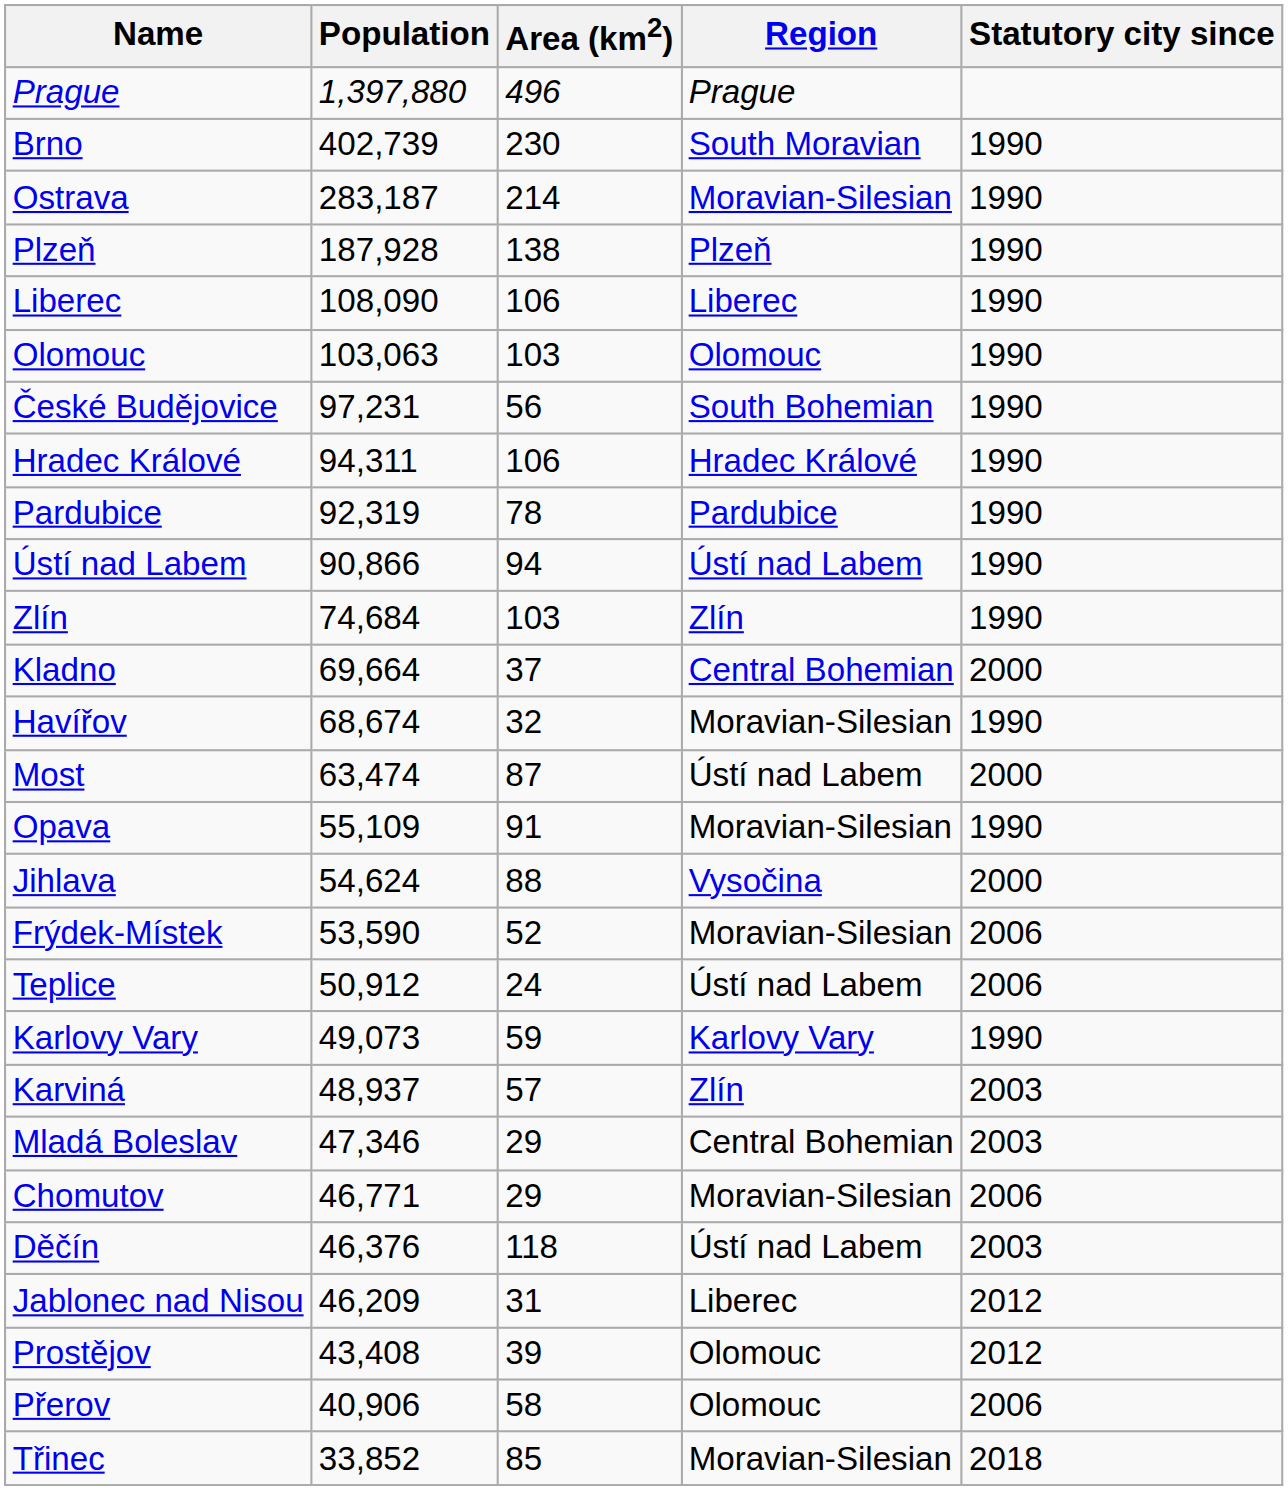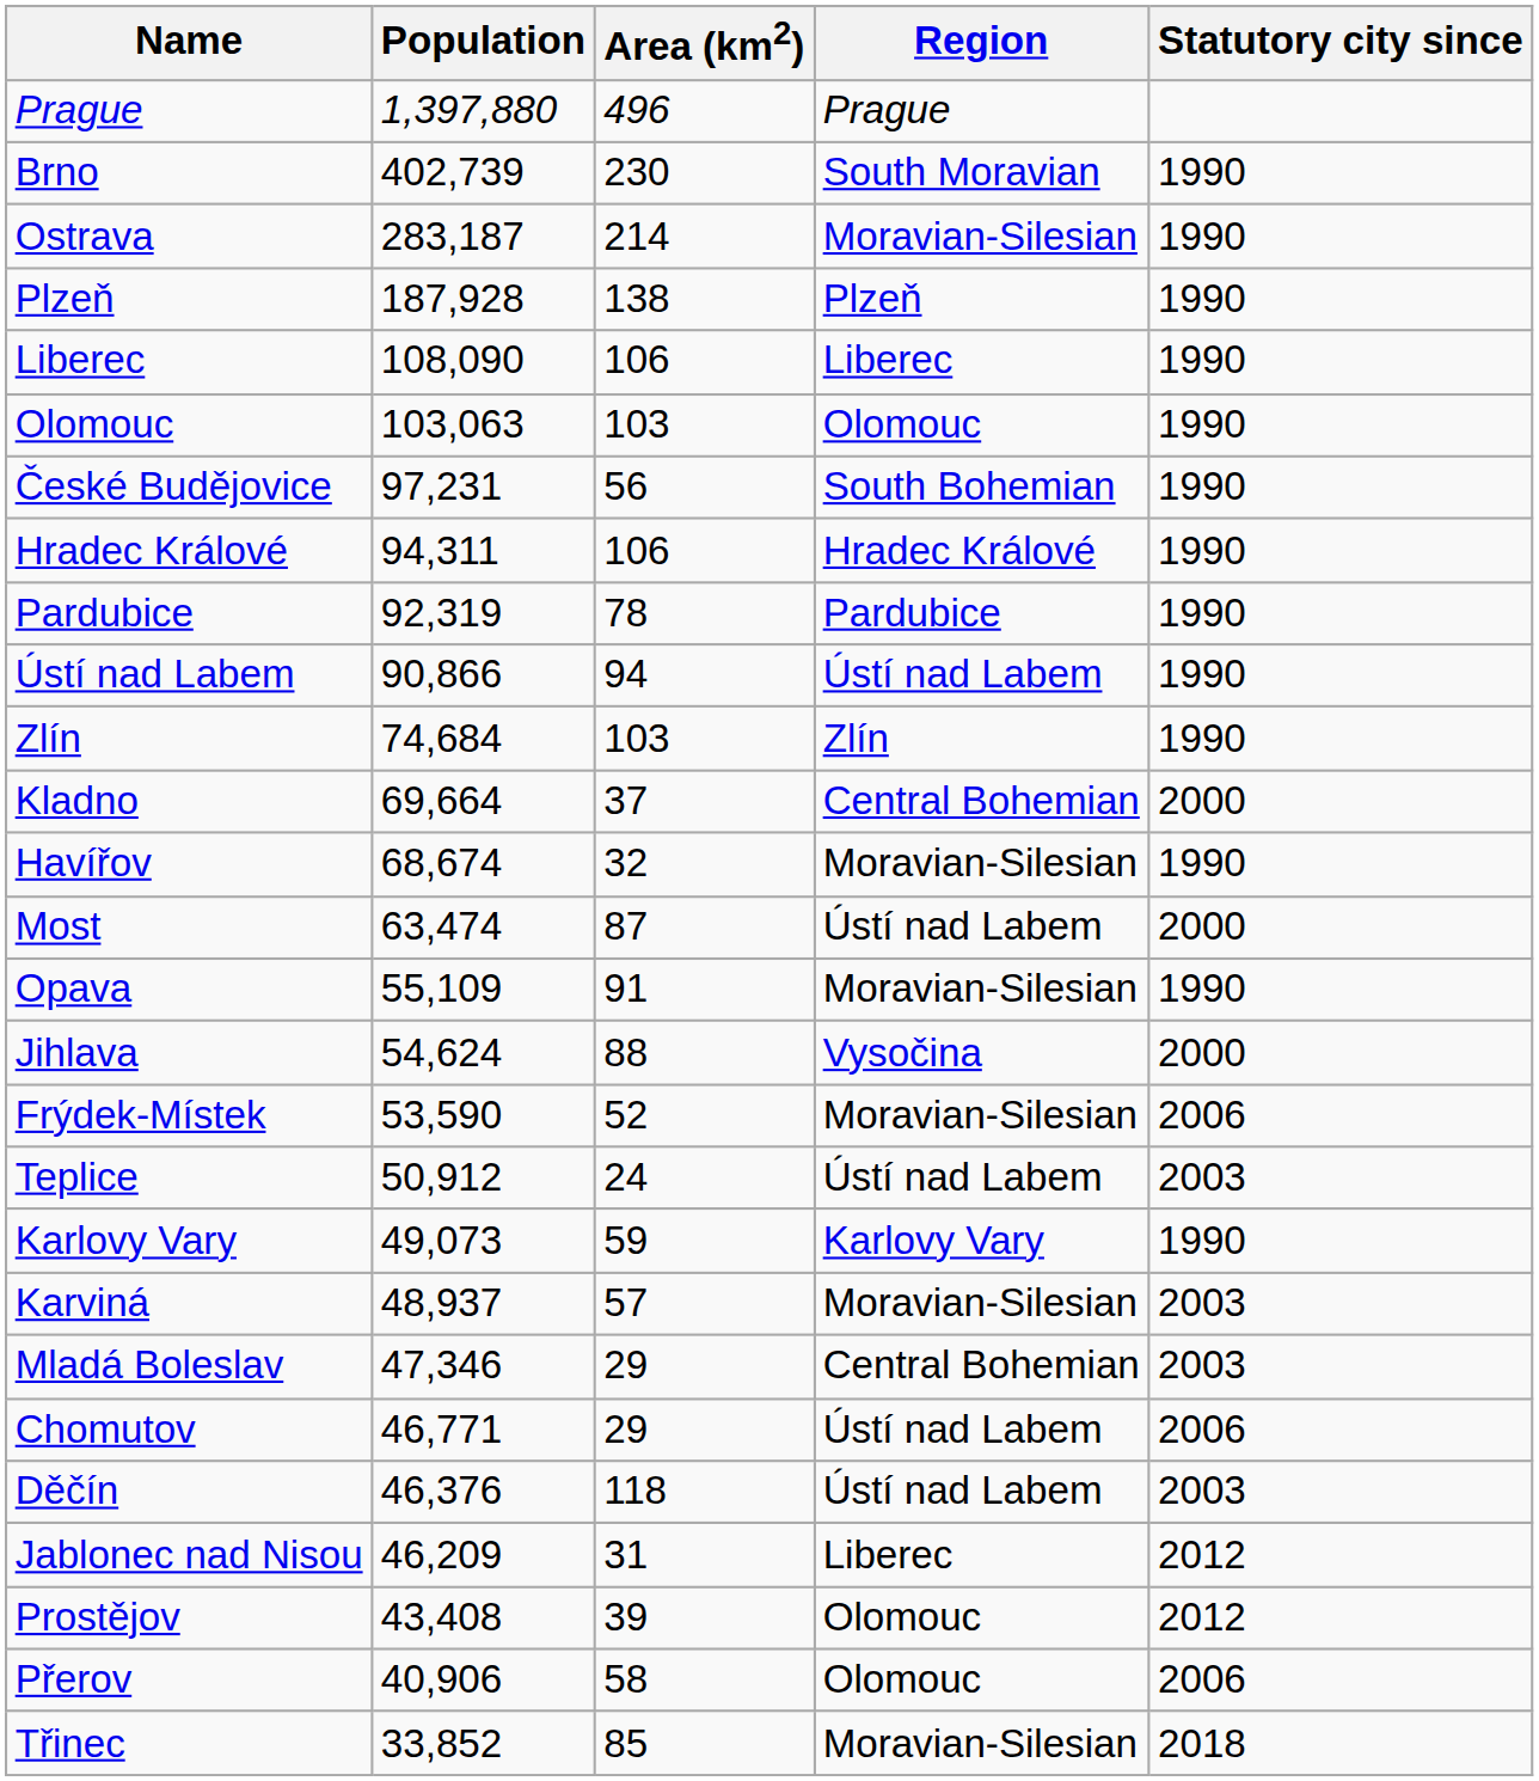Teplice | Statutory city since: 2006 -> 2003
Karviná | Region: Zlín -> Moravian-Silesian
Chomutov | Region: Moravian-Silesian -> Ústí nad Labem
